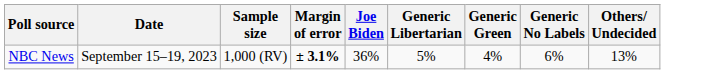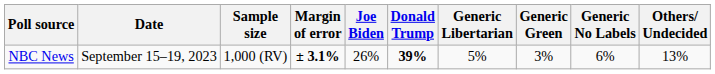+ column: Donald Trump | 39%
NBC News | Joe Biden: 36% -> 26%
NBC News | Generic Green: 4% -> 3%
